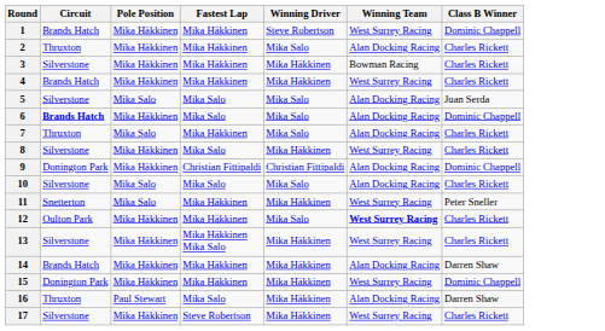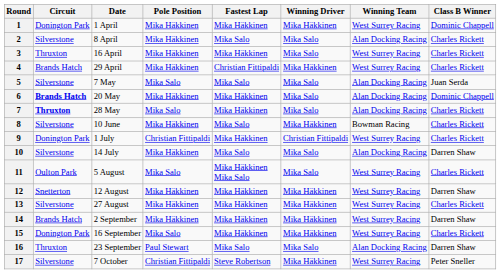+ column: Date | 1 April | 8 April | 16 April | 29 April | 7 May | 20 May | 28 May | 10 June | 1 July | 14 July | 5 August | 12 August | 27 August | 2 September | 16 September | 23 September | 7 October
1 | Circuit: Brands Hatch -> Donington Park
1 | Winning Driver: Steve Robertson -> Mika Häkkinen
2 | Circuit: Thruxton -> Silverstone
2 | Fastest Lap: Mika Häkkinen -> Mika Salo
3 | Circuit: Silverstone -> Thruxton
3 | Winning Driver: Mika Häkkinen -> Mika Salo
3 | Winning Team: Bowman Racing -> West Surrey Racing
4 | Fastest Lap: Mika Häkkinen -> Christian Fittipaldi
6 | Fastest Lap: Mika Salo -> Mika Häkkinen
7 | Circuit: normal -> bold
8 | Winning Team: West Surrey Racing -> Bowman Racing
9 | Pole Position: Mika Häkkinen -> Christian Fittipaldi
9 | Fastest Lap: Christian Fittipaldi -> Mika Häkkinen
9 | Winning Team: Alan Docking Racing -> West Surrey Racing
9 | Class B Winner: Dominic Chappell -> Charles Rickett
10 | Pole Position: Mika Salo -> Mika Häkkinen
10 | Class B Winner: Charles Rickett -> Darren Shaw
11 | Circuit: Snetterton -> Oulton Park
11 | Fastest Lap: Mika Häkkinen -> Mika Häkkinen Mika Salo
11 | Winning Driver: Mika Häkkinen -> Mika Salo
11 | Class B Winner: Peter Sneller -> Charles Rickett
12 | Circuit: Oulton Park -> Snetterton
12 | Winning Driver: Mika Salo -> Mika Häkkinen
12 | Winning Team: bold -> normal
12 | Class B Winner: Charles Rickett -> Darren Shaw
13 | Fastest Lap: Mika Häkkinen Mika Salo -> Mika Häkkinen
14 | Winning Team: Alan Docking Racing -> West Surrey Racing
15 | Pole Position: Mika Häkkinen -> Mika Salo
15 | Class B Winner: Dominic Chappell -> Charles Rickett
16 | Winning Driver: Mika Häkkinen -> Mika Salo
17 | Pole Position: Mika Häkkinen -> Christian Fittipaldi
17 | Class B Winner: Charles Rickett -> Peter Sneller
